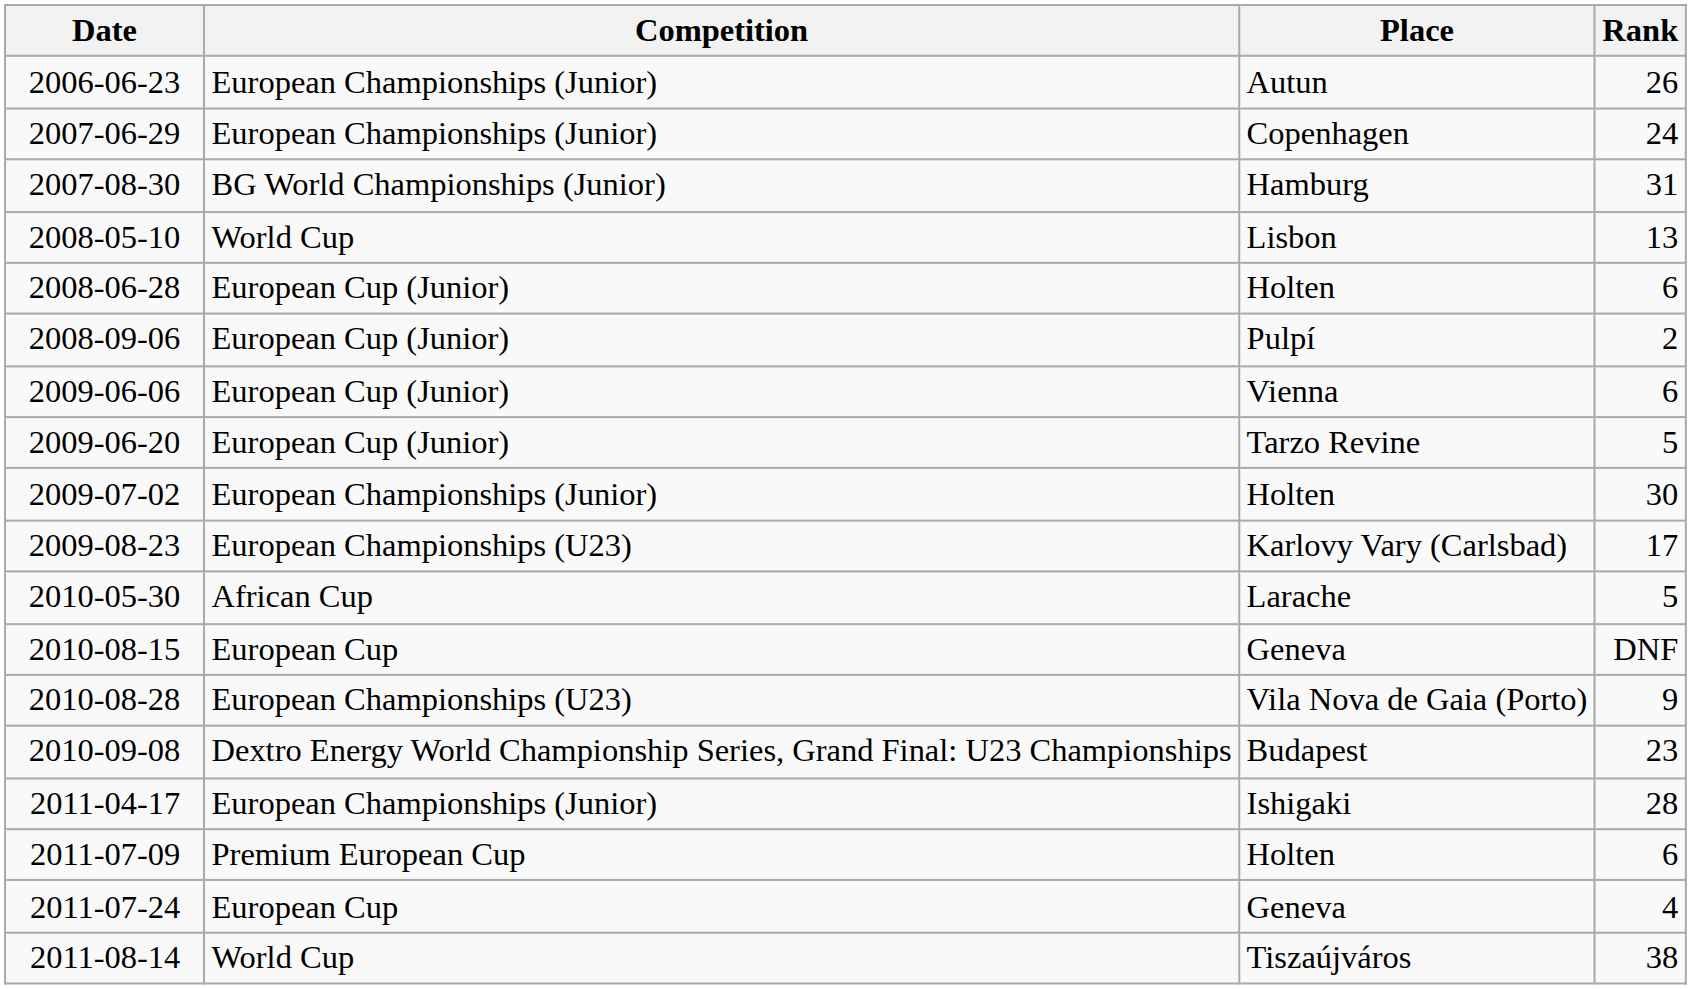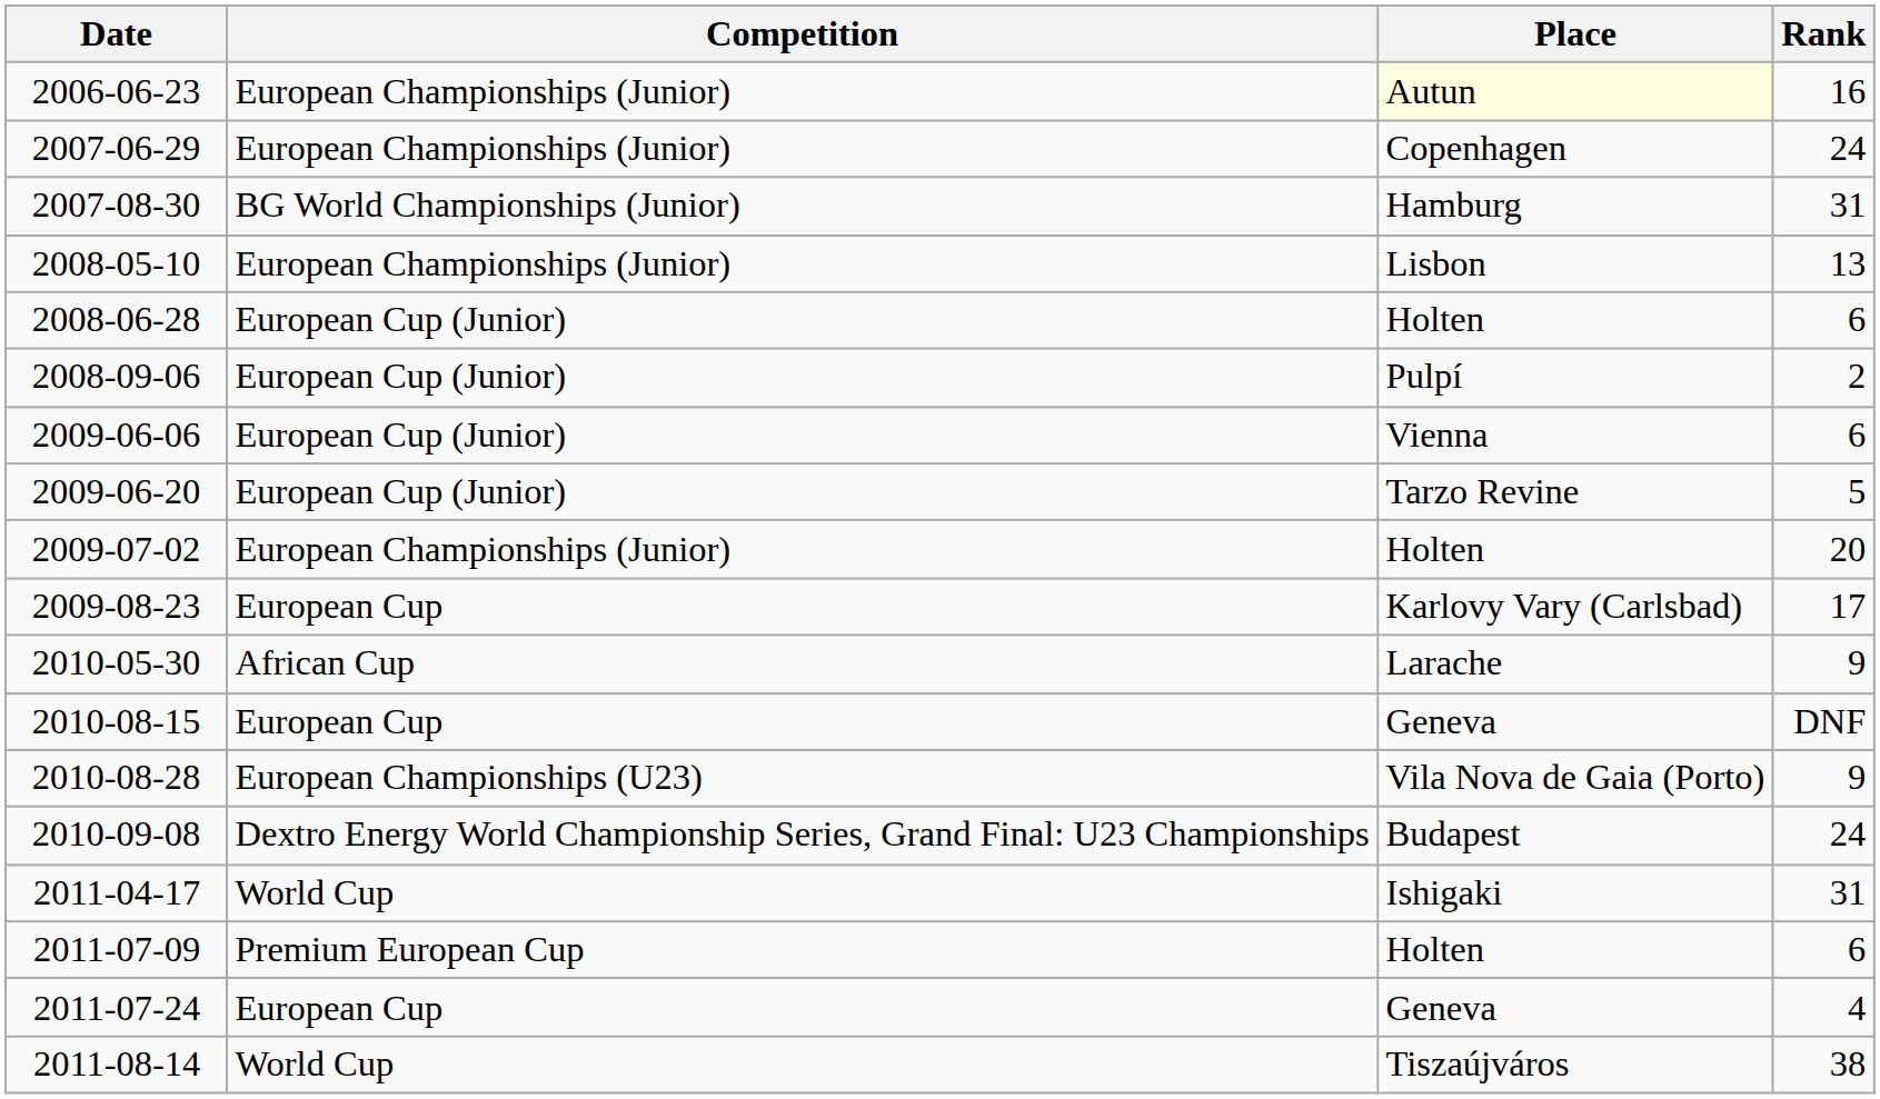2006-06-23 | Place: no background -> lightyellow background
2006-06-23 | Rank: 26 -> 16
2008-05-10 | Competition: World Cup -> European Championships (Junior)
2009-07-02 | Rank: 30 -> 20
2009-08-23 | Competition: European Championships (U23) -> European Cup
2010-05-30 | Rank: 5 -> 9
2010-09-08 | Rank: 23 -> 24
2011-04-17 | Competition: European Championships (Junior) -> World Cup
2011-04-17 | Rank: 28 -> 31
